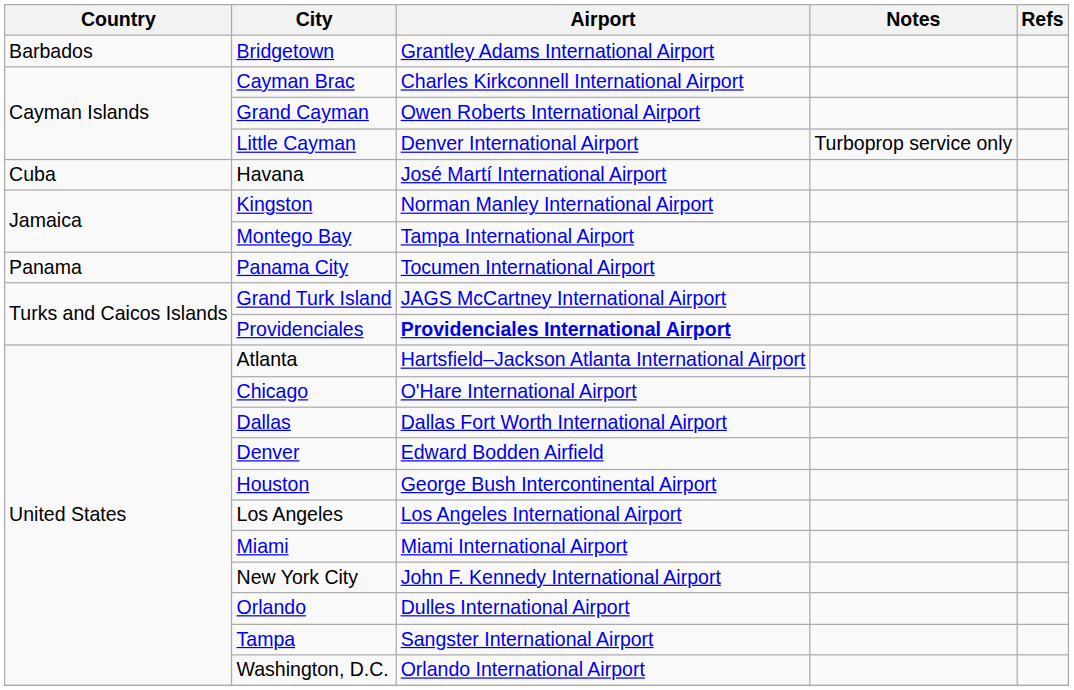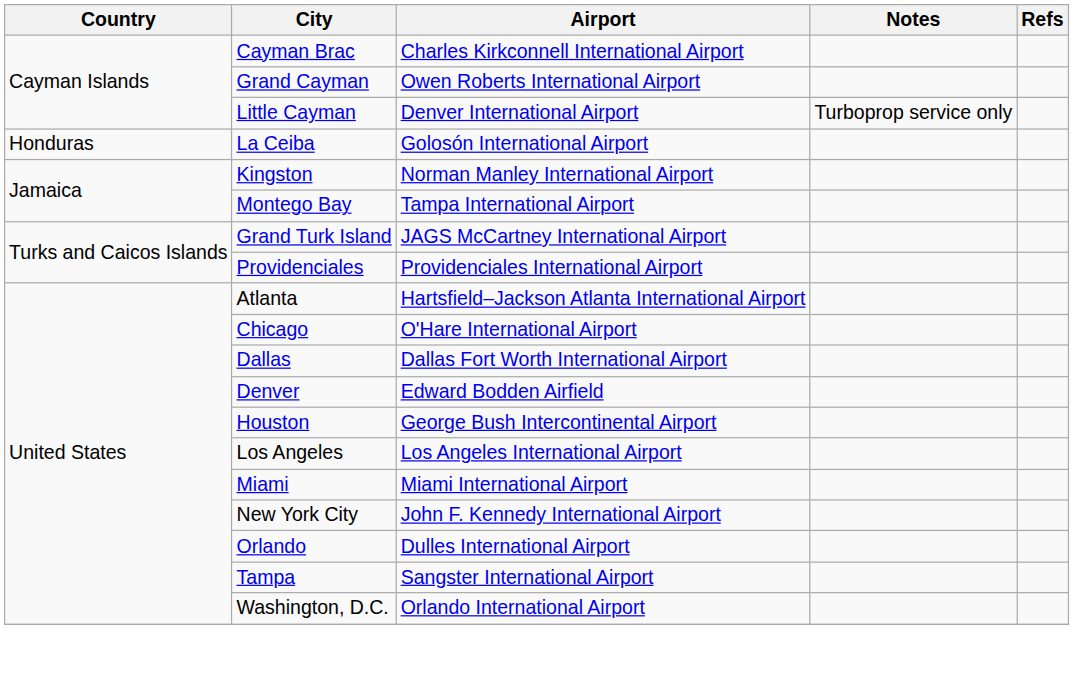- row: Barbados | Bridgetown | Grantley Adams International Airport
- row: Cuba | Havana | José Martí International Airport
+ row: Honduras | La Ceiba | Golosón International Airport
- row: Panama | Panama City | Tocumen International Airport
Providenciales | Airport: bold -> normal
